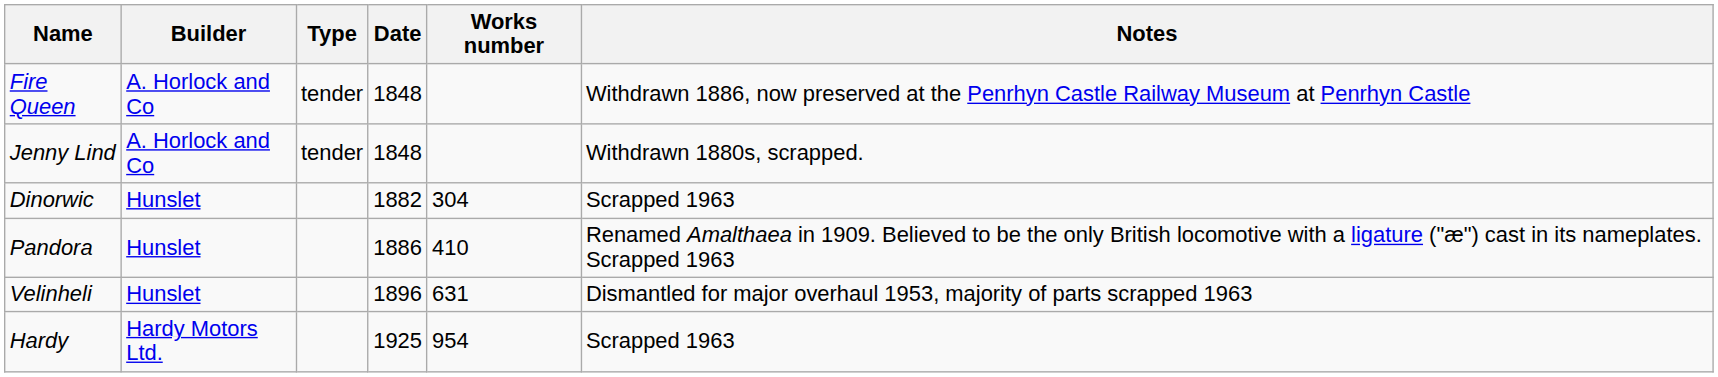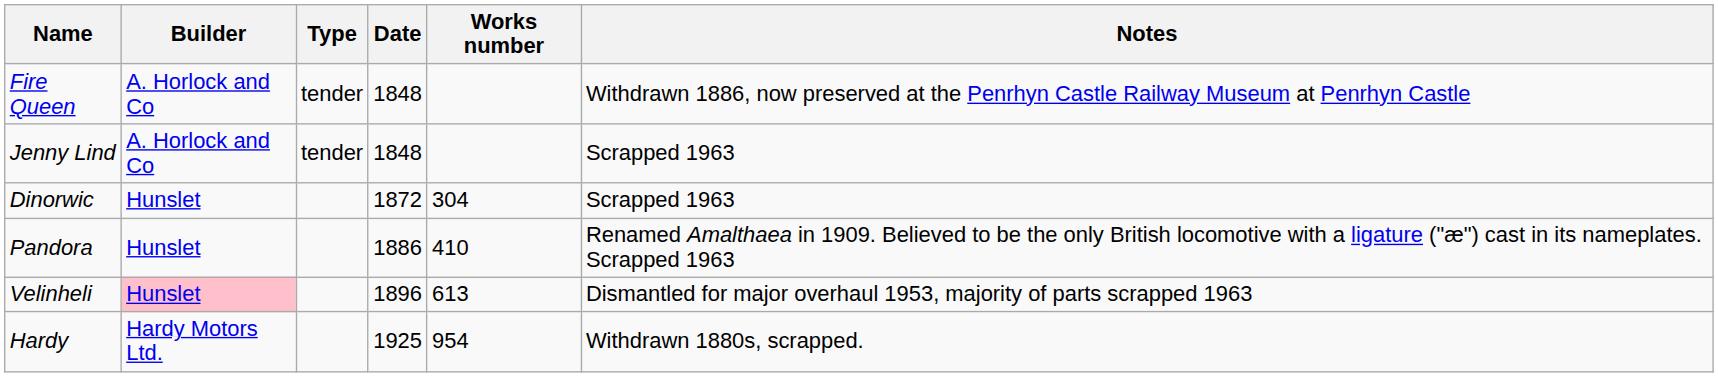Jenny Lind | Notes: Withdrawn 1880s, scrapped. -> Scrapped 1963
Dinorwic | Date: 1882 -> 1872
Velinheli | Builder: no background -> pink background
Velinheli | Works number: 631 -> 613
Hardy | Notes: Scrapped 1963 -> Withdrawn 1880s, scrapped.
